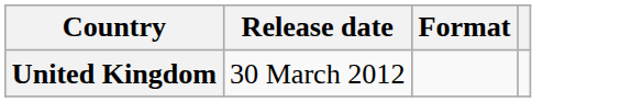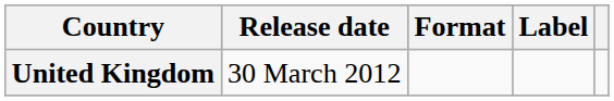+ column: Label
